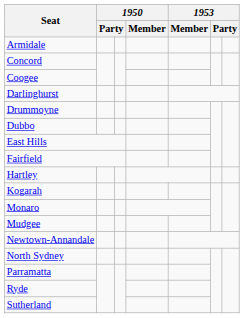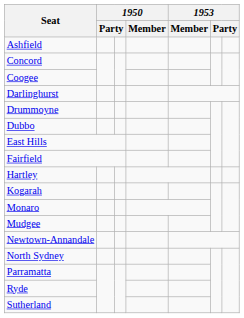- row: Armidale
+ row: Ashfield
